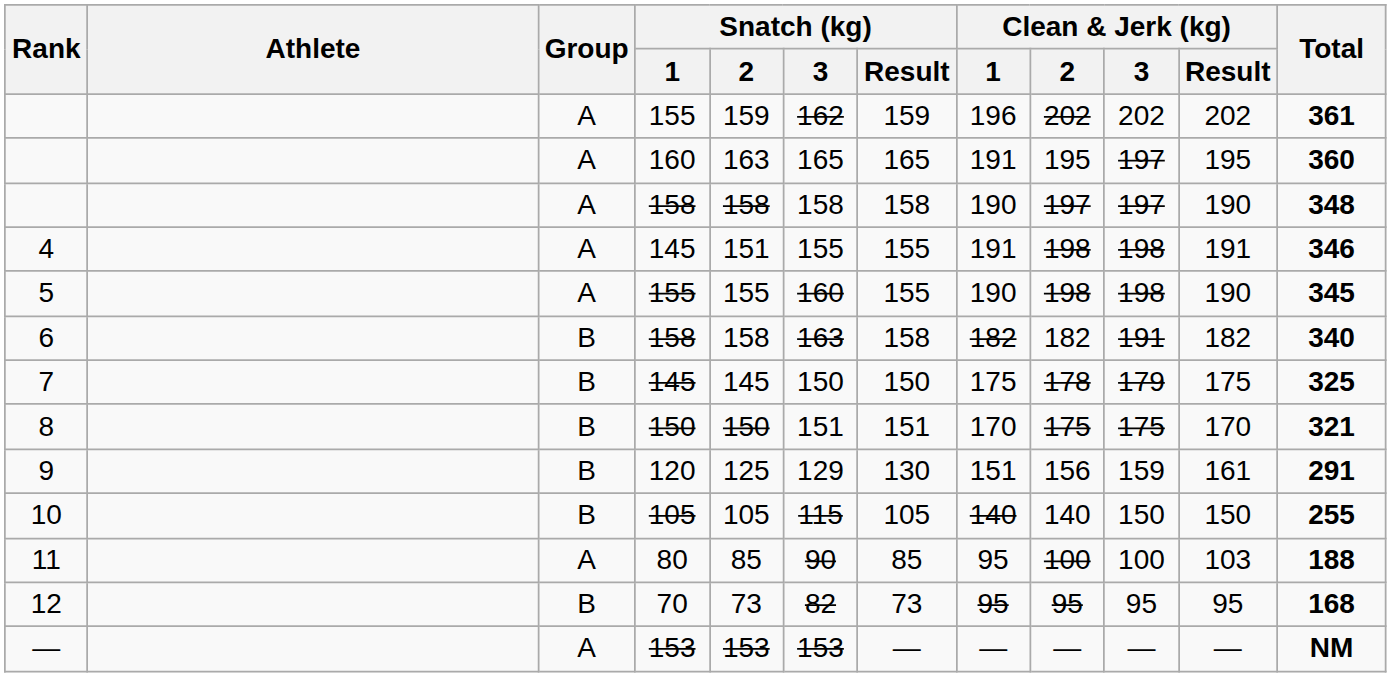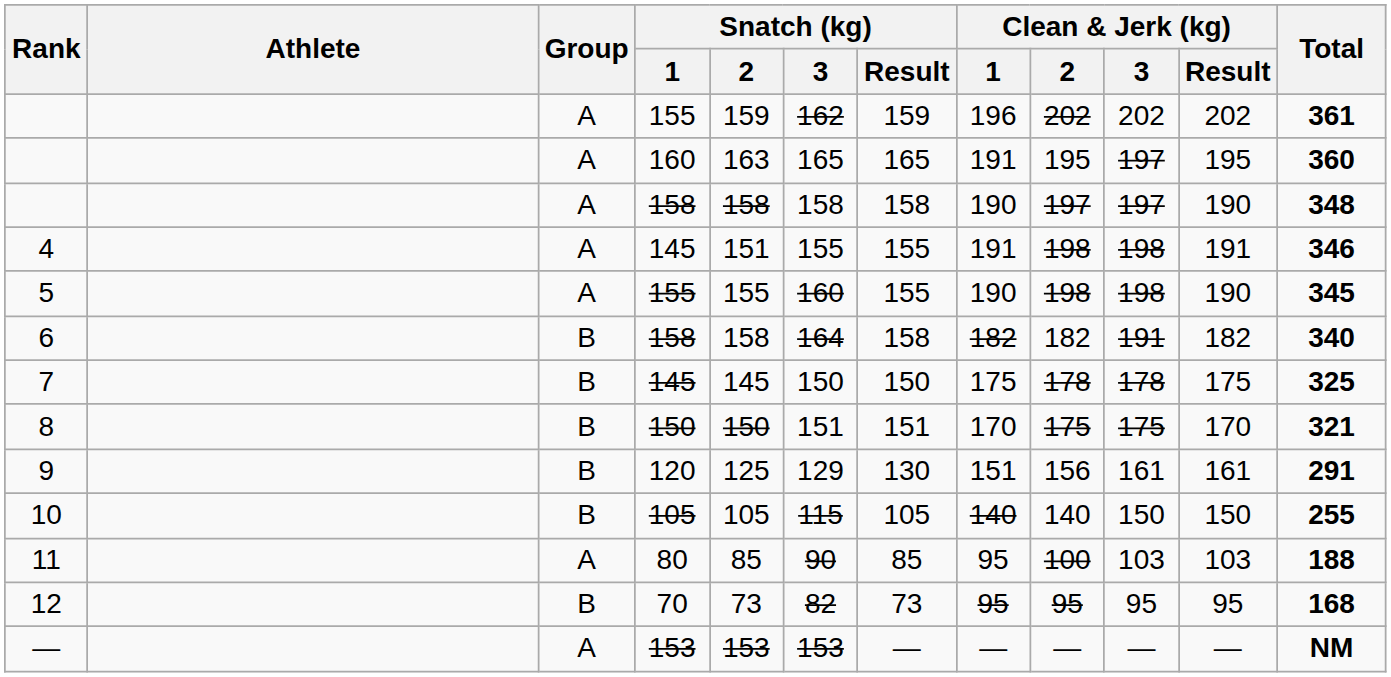6 | Snatch (kg) / 3: 163 -> 164
7 | Clean & Jerk (kg) / 3: 179 -> 178
9 | Clean & Jerk (kg) / 3: 159 -> 161
11 | Clean & Jerk (kg) / 3: 100 -> 103
